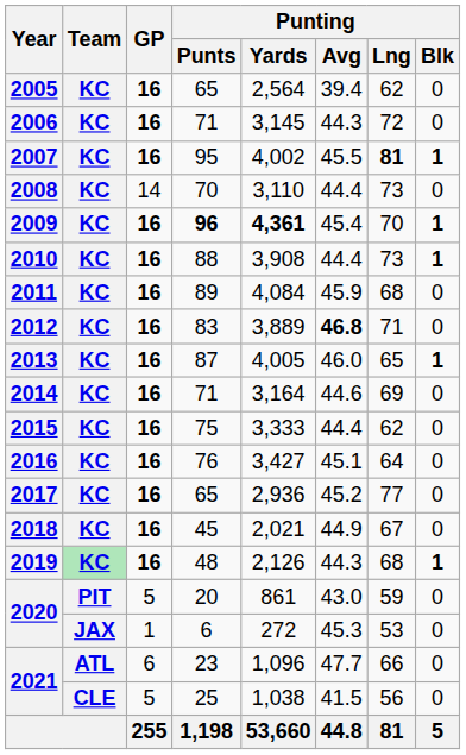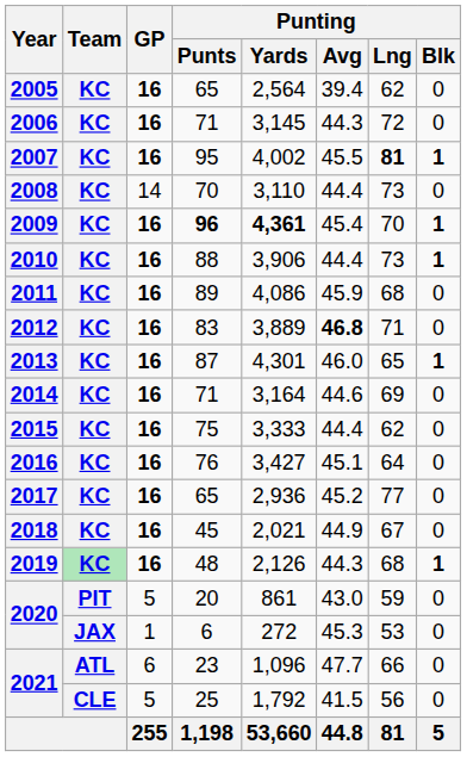2010 | Punting / Yards: 3,908 -> 3,906
2011 | Punting / Yards: 4,084 -> 4,086
2013 | Punting / Yards: 4,005 -> 4,301
2021 / 25 | Punting / Yards: 1,038 -> 1,792
